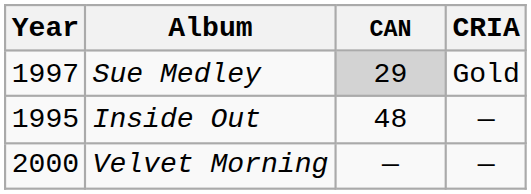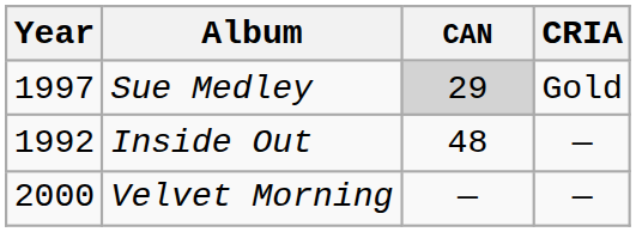Inside Out | Year: 1995 -> 1992
